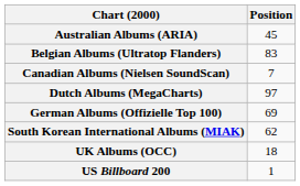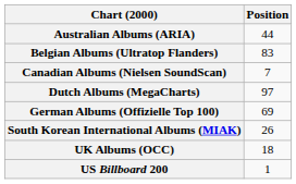Australian Albums (ARIA) | Position: 45 -> 44
South Korean International Albums (MIAK) | Position: 62 -> 26
